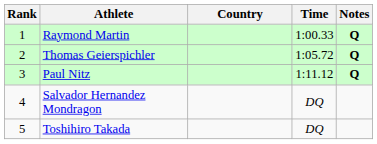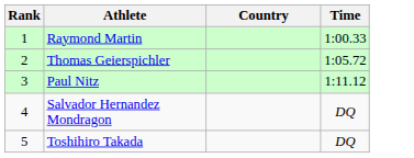- column: Notes | Q | Q | Q
